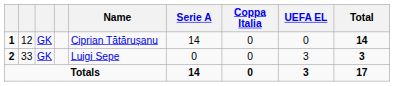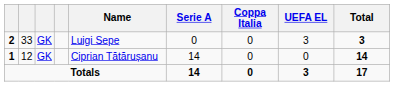rows swapped: 1 <-> 2
